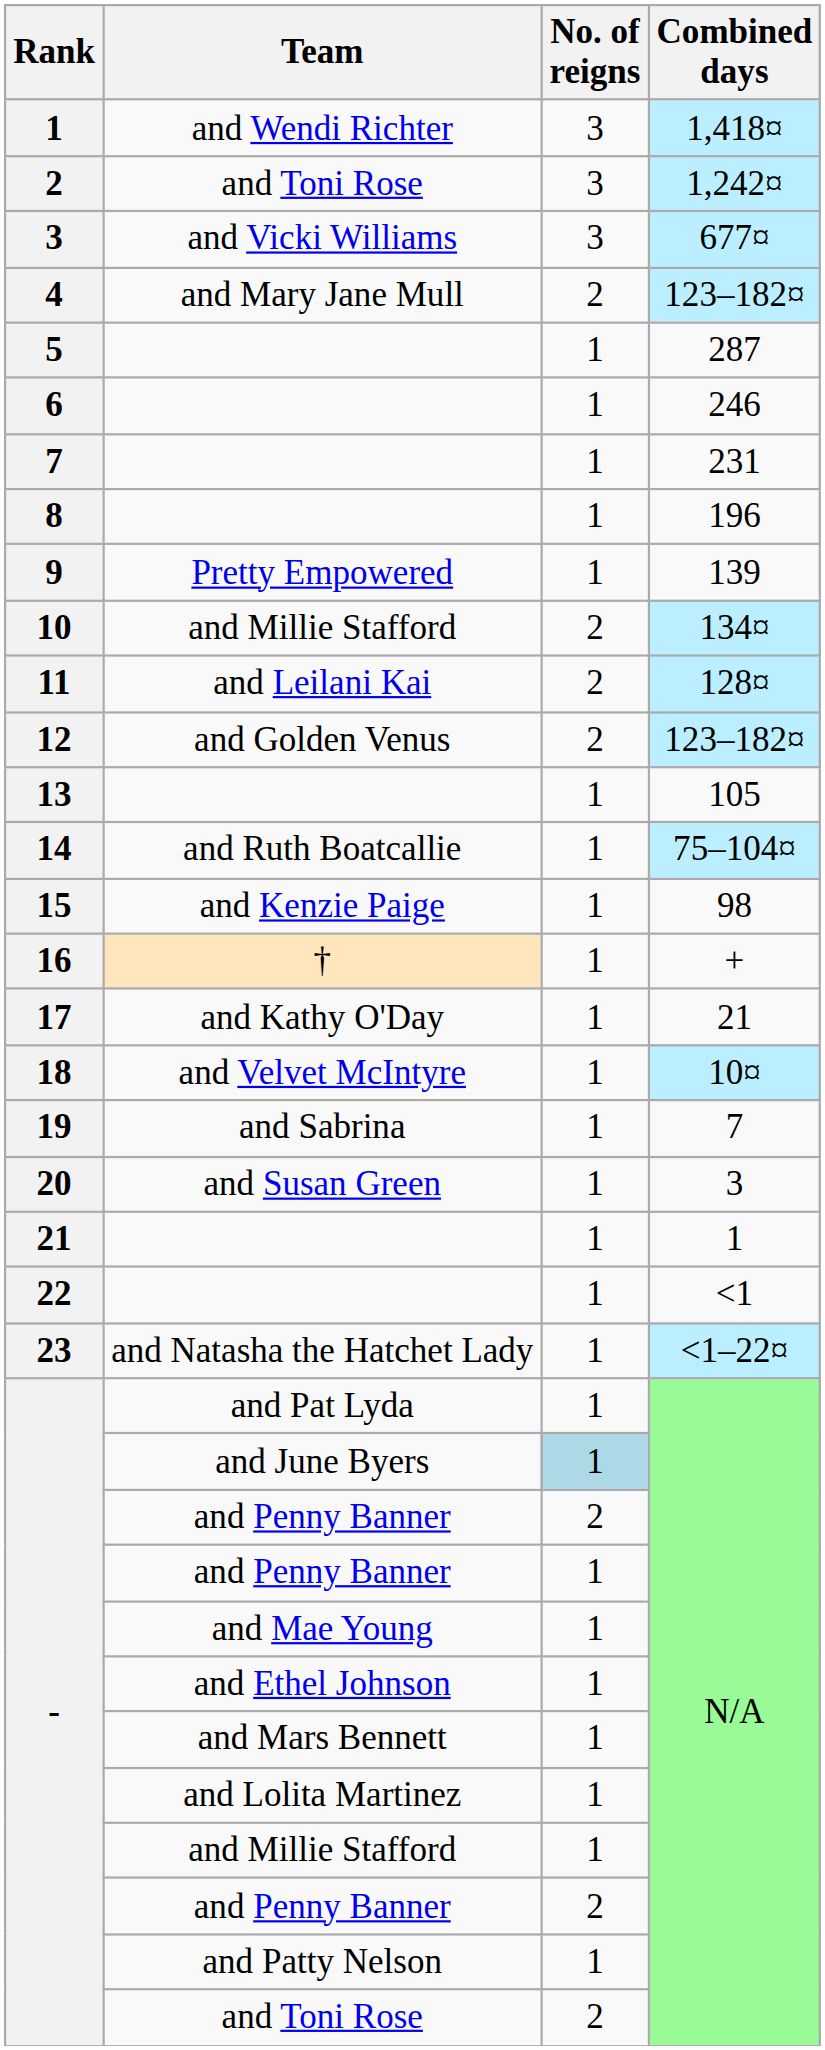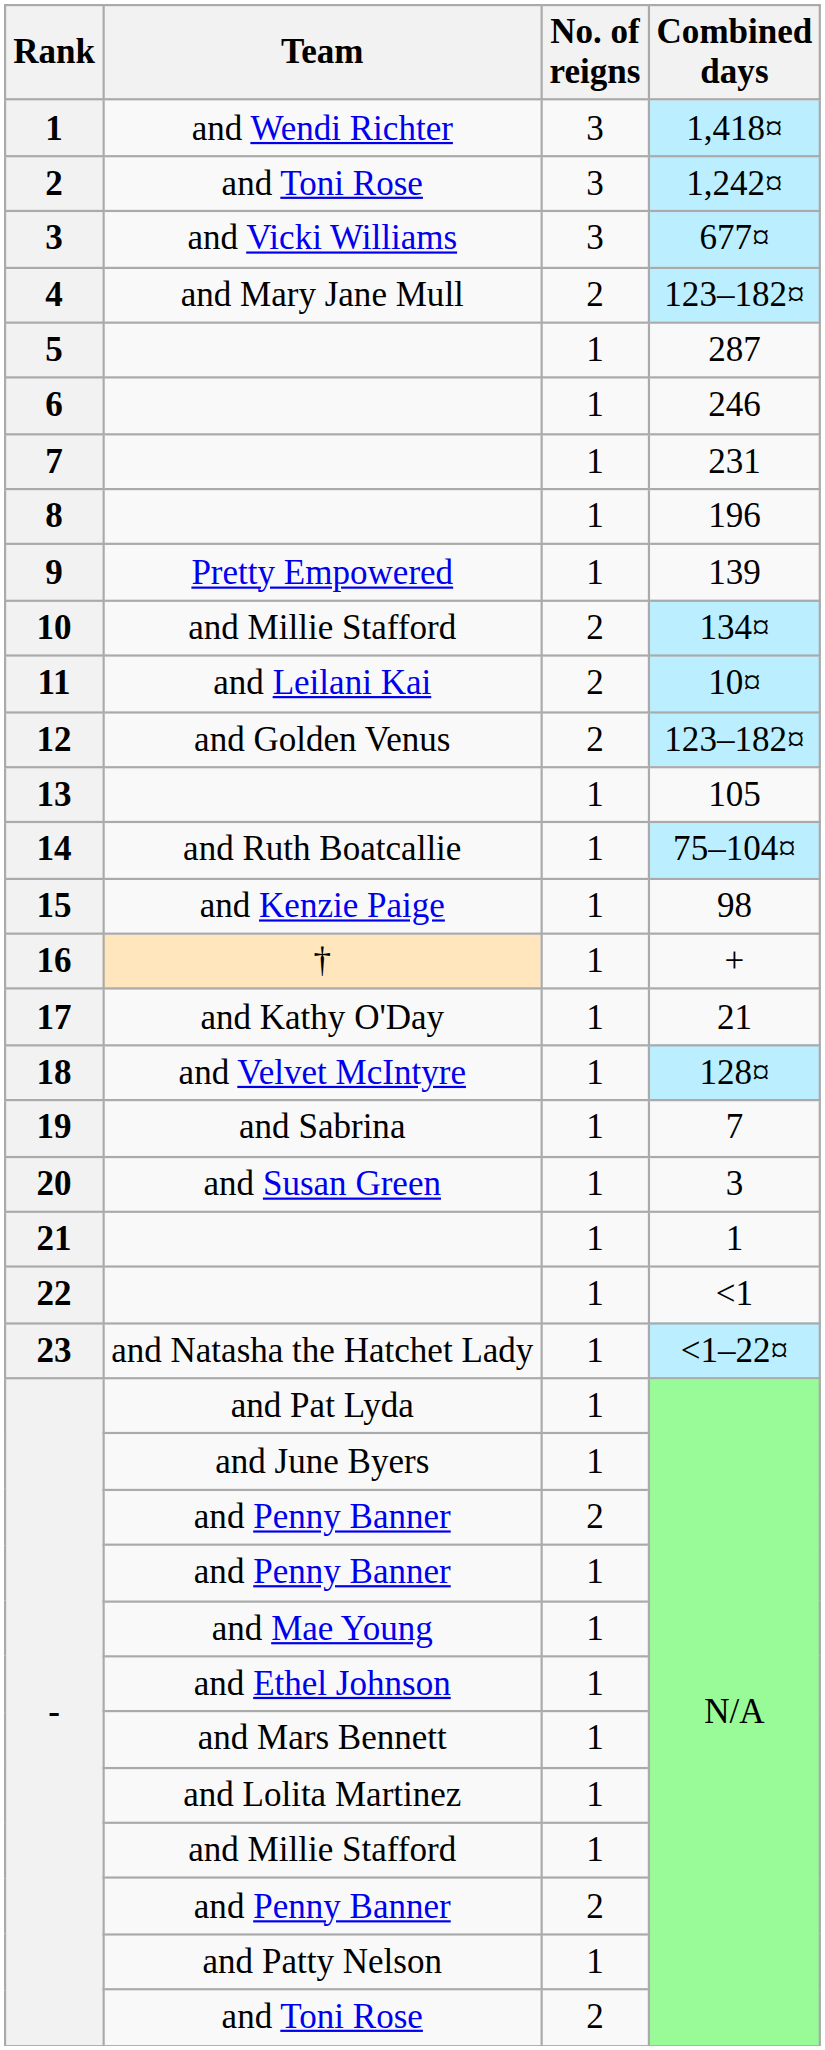and Leilani Kai | Combined days: 128¤ -> 10¤
and Velvet McIntyre | Combined days: 10¤ -> 128¤
and June Byers | No. of reigns: lightblue background -> no background
